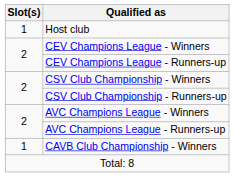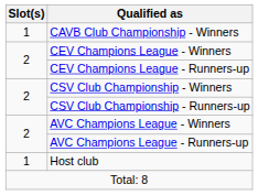rows swapped: Host club <-> CAVB Club Championship - Winners
